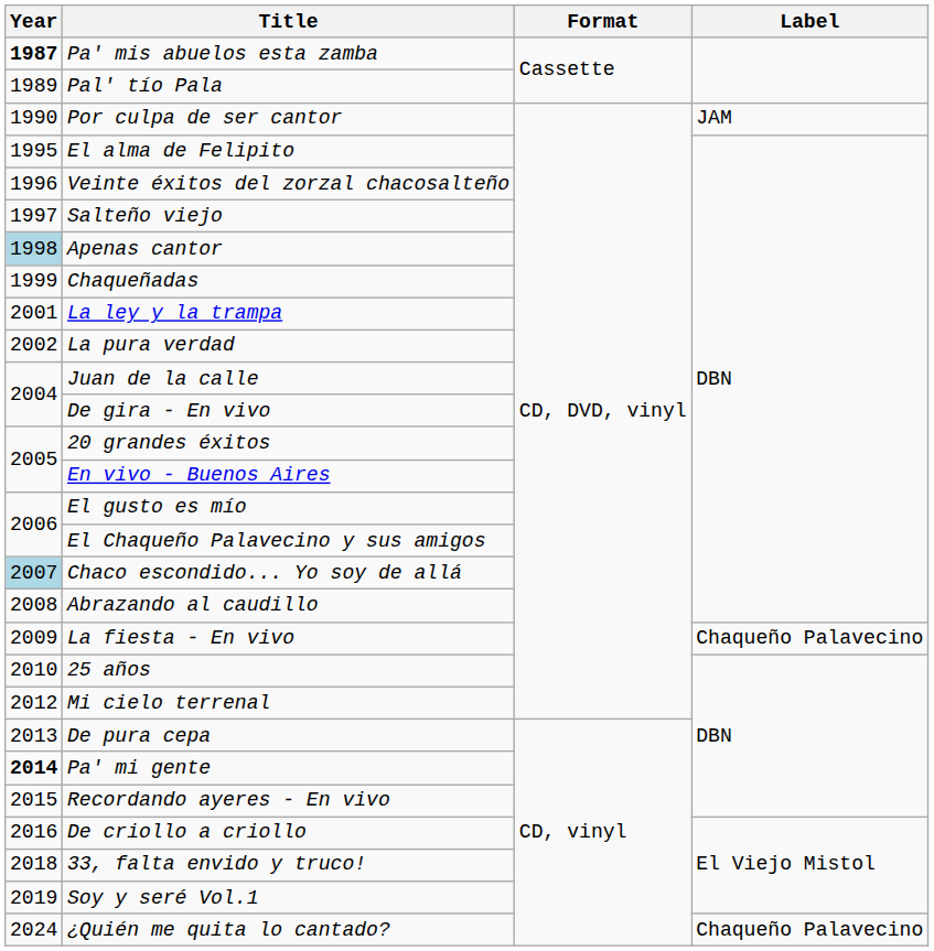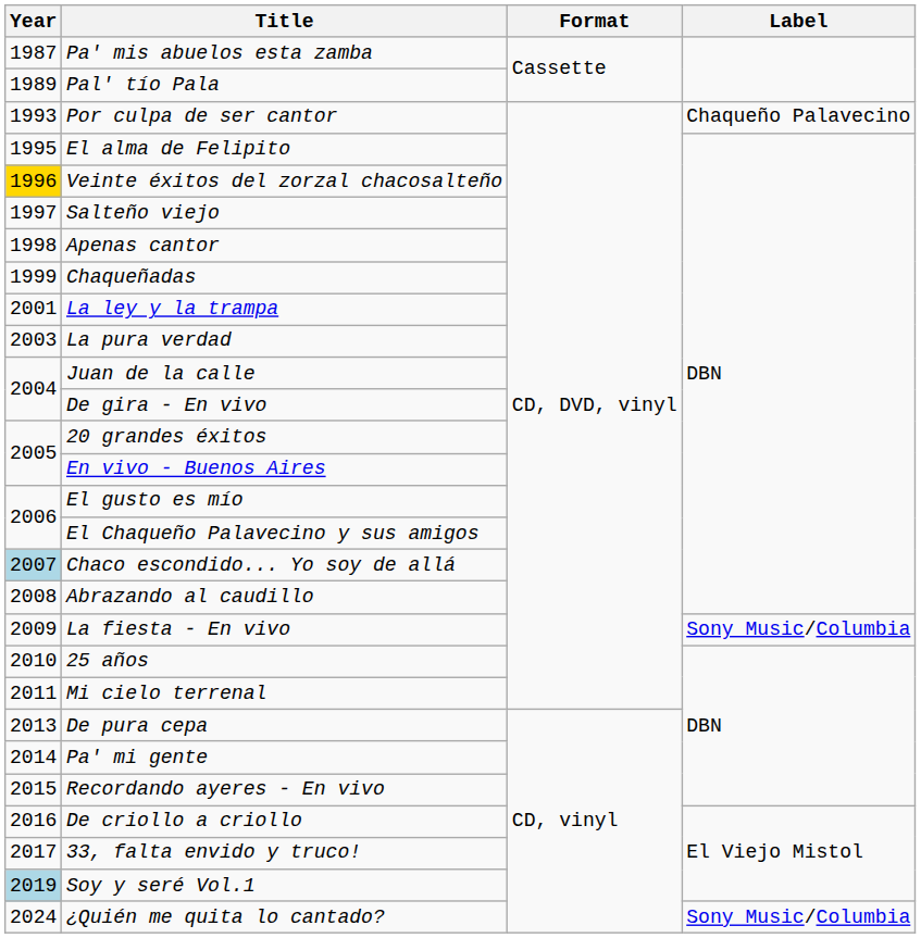Pa' mis abuelos esta zamba | Year: bold -> normal
Por culpa de ser cantor | Year: 1990 -> 1993
Por culpa de ser cantor | Label: JAM -> Chaqueño Palavecino
Veinte éxitos del zorzal chacosalteño | Year: no background -> gold background
Apenas cantor | Year: lightblue background -> no background
La pura verdad | Year: 2002 -> 2003
La fiesta - En vivo | Label: Chaqueño Palavecino -> Sony Music/Columbia
Mi cielo terrenal | Year: 2012 -> 2011
Pa' mi gente | Year: bold -> normal
33, falta envido y truco! | Year: 2018 -> 2017
Soy y seré Vol.1 | Year: no background -> lightblue background
¿Quién me quita lo cantado? | Label: Chaqueño Palavecino -> Sony Music/Columbia
